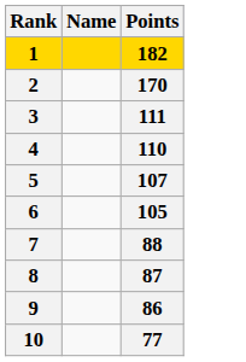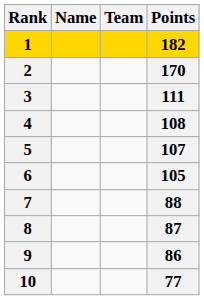+ column: Team
4 | Points: 110 -> 108
